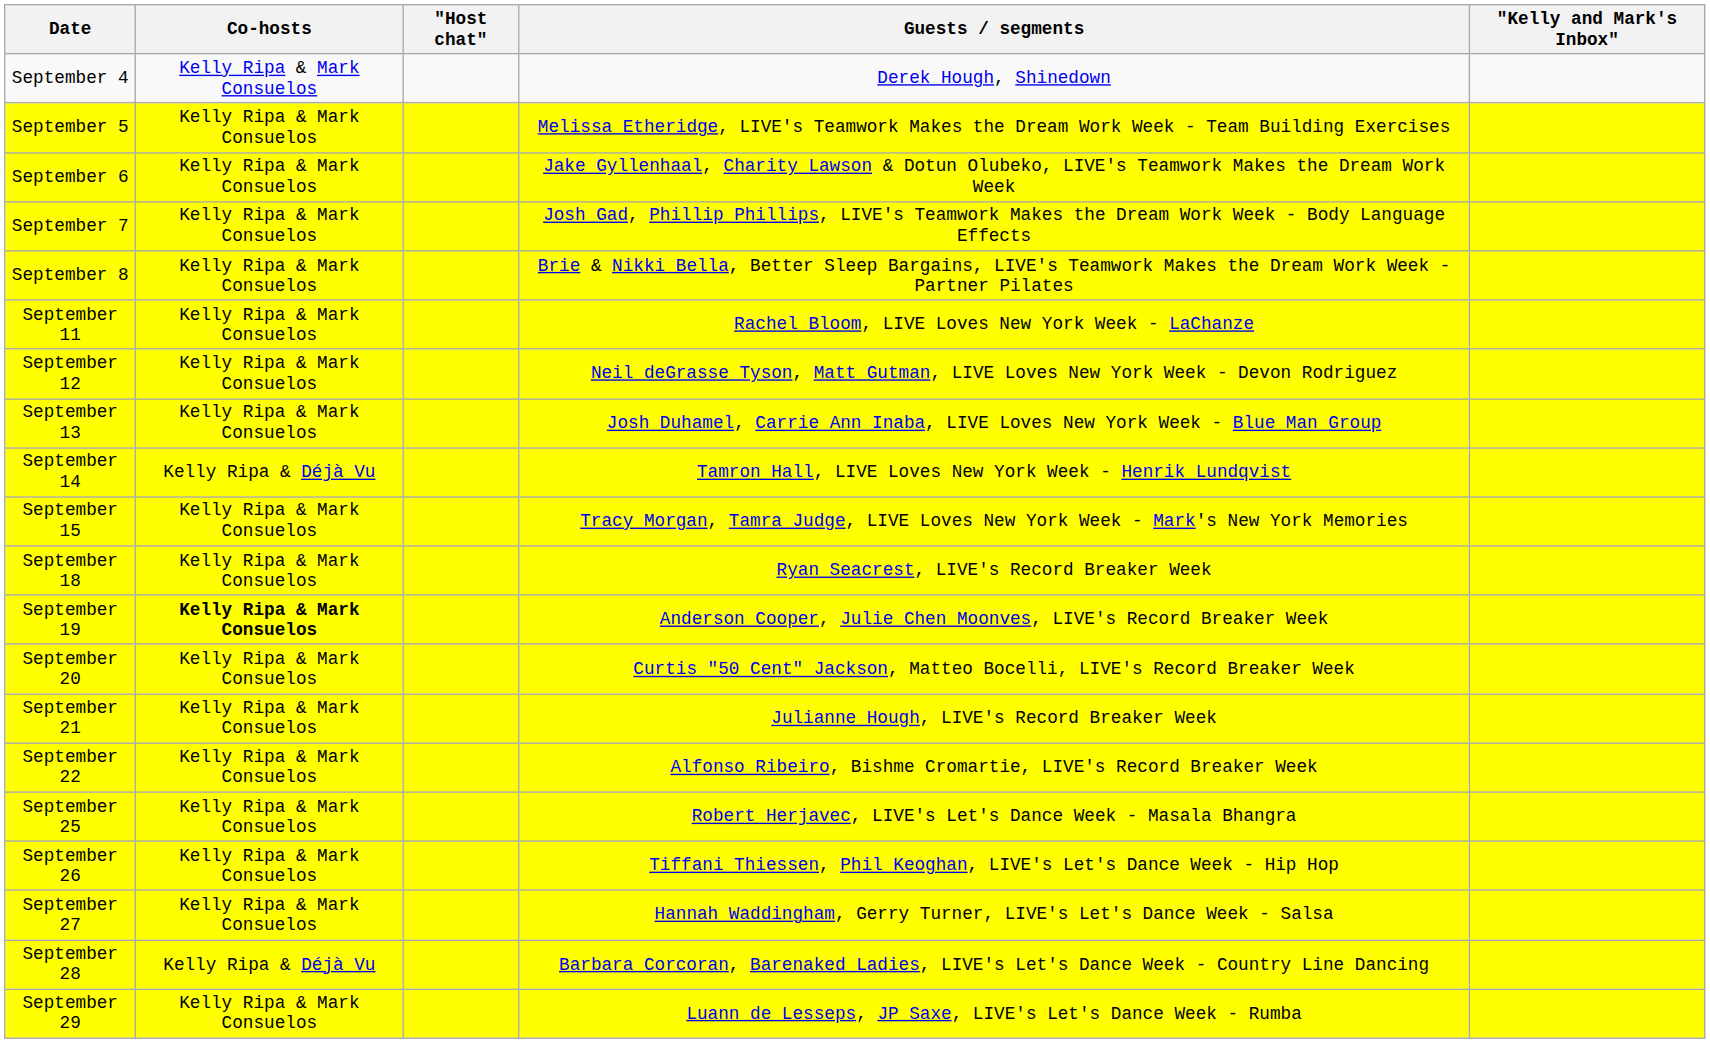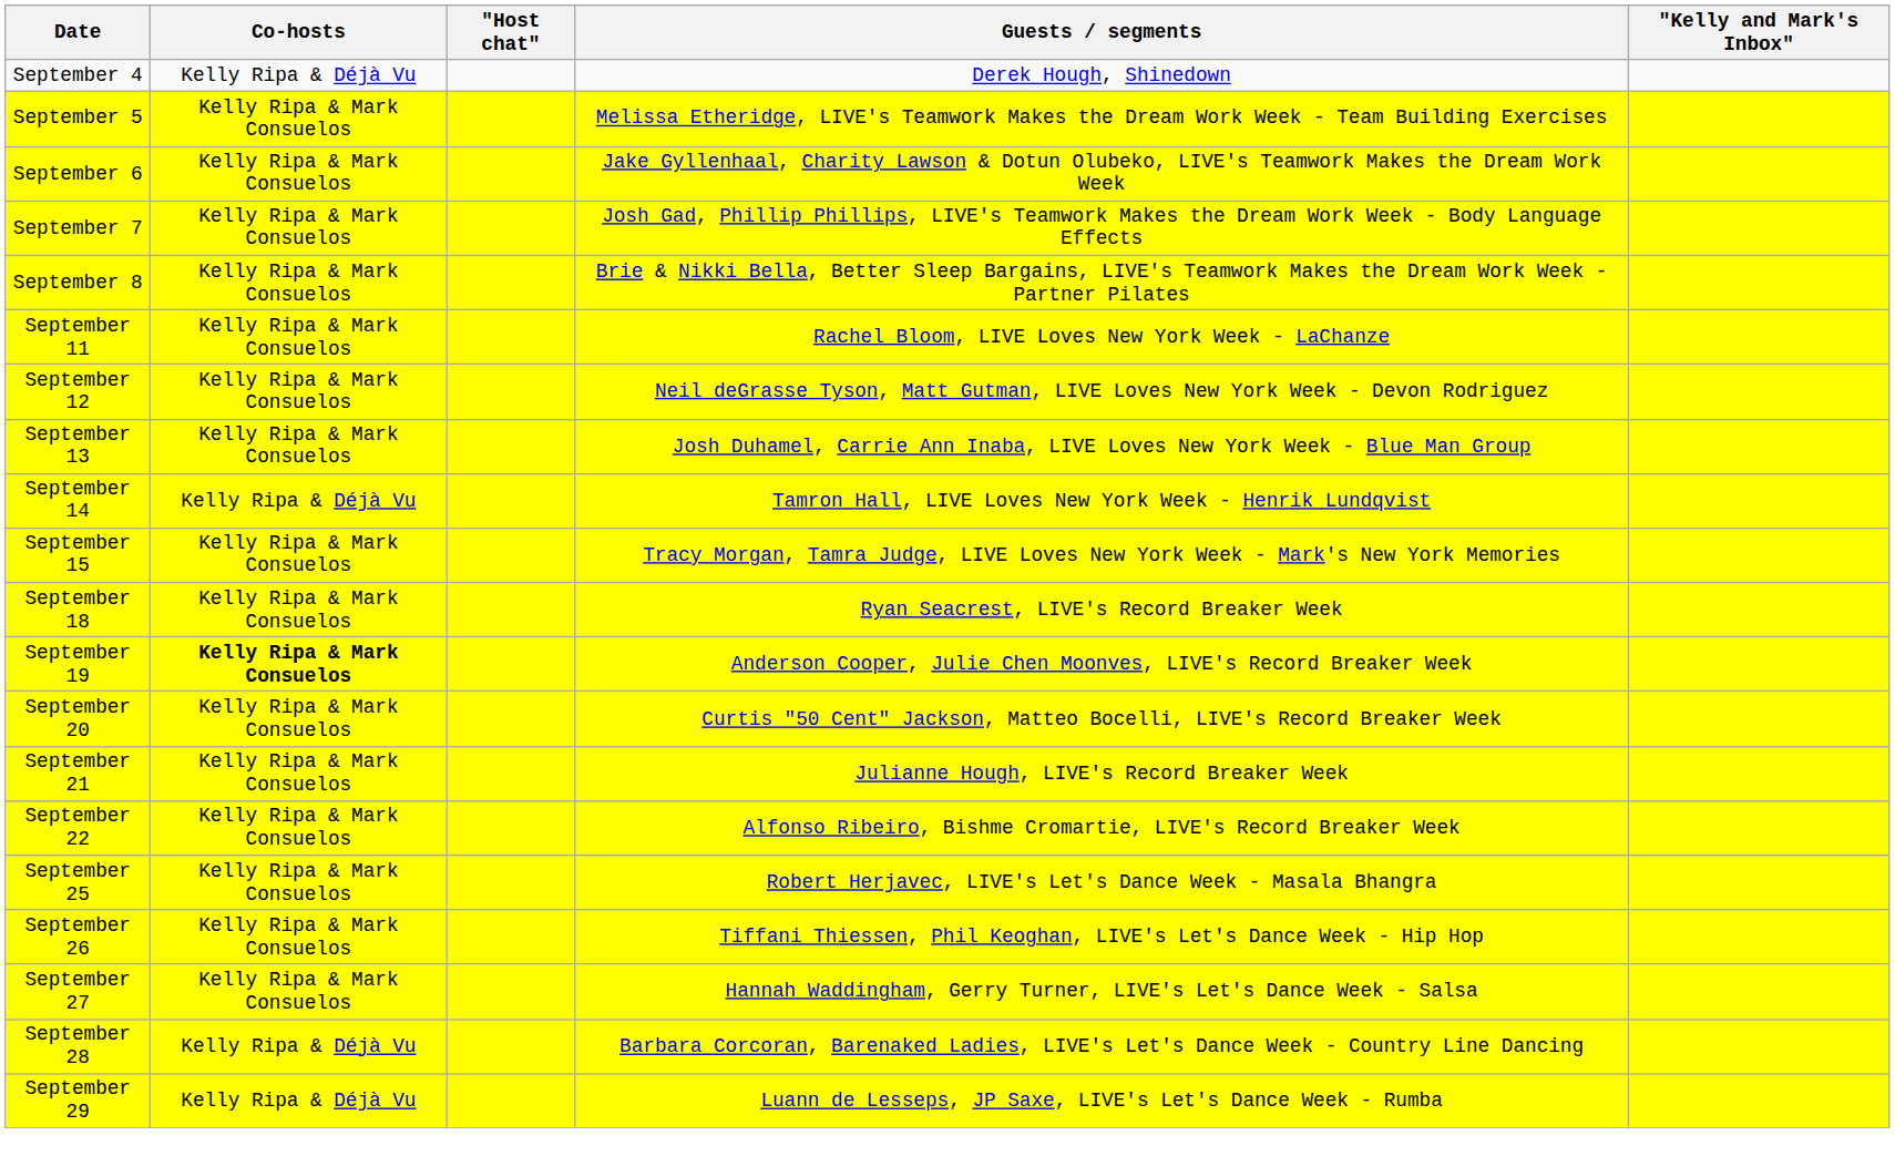September 4 | Co-hosts: Kelly Ripa & Mark Consuelos -> Kelly Ripa & Déjà Vu
September 29 | Co-hosts: Kelly Ripa & Mark Consuelos -> Kelly Ripa & Déjà Vu
